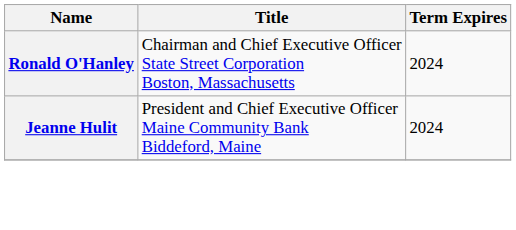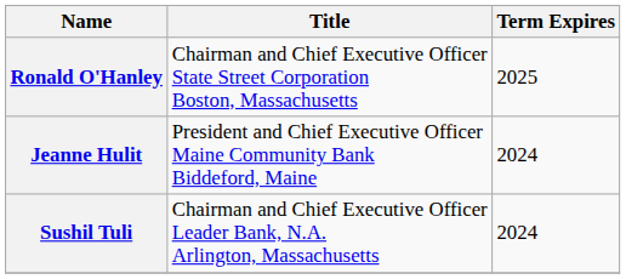Ronald O'Hanley | Term Expires: 2024 -> 2025
+ row: Sushil Tuli | Chairman and Chief Executive Officer Leader Bank, N.A. Arlington, Massachusetts | 2024
